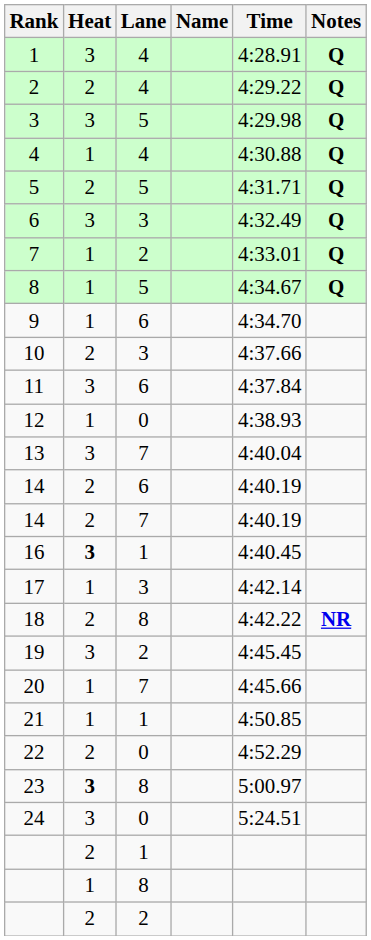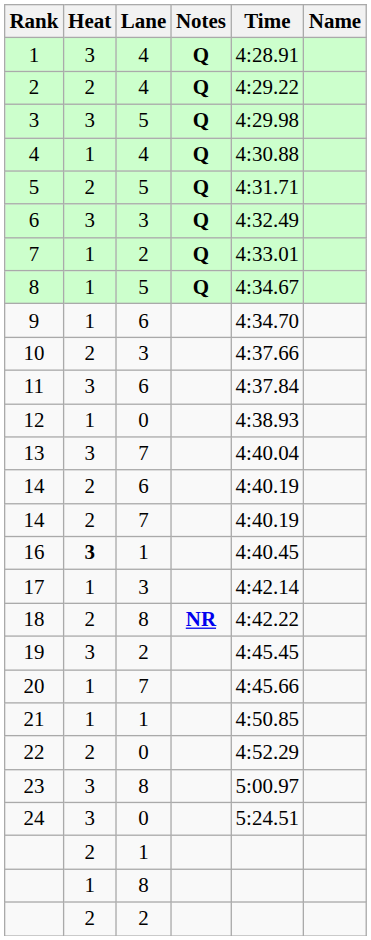columns swapped: Name <-> Notes
23 | Heat: bold -> normal
